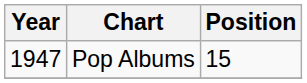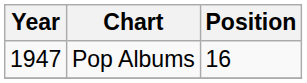Pop Albums | Position: 15 -> 16
